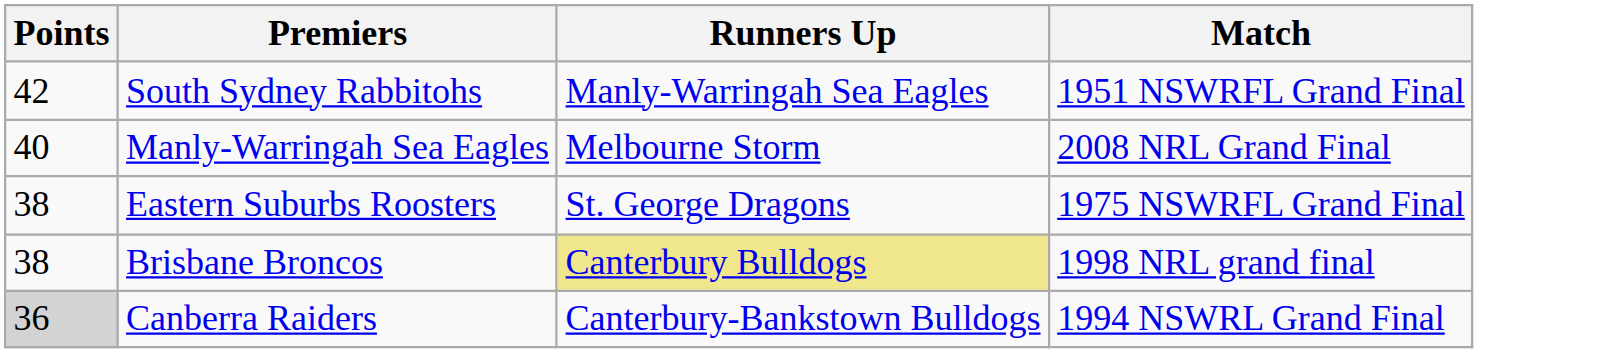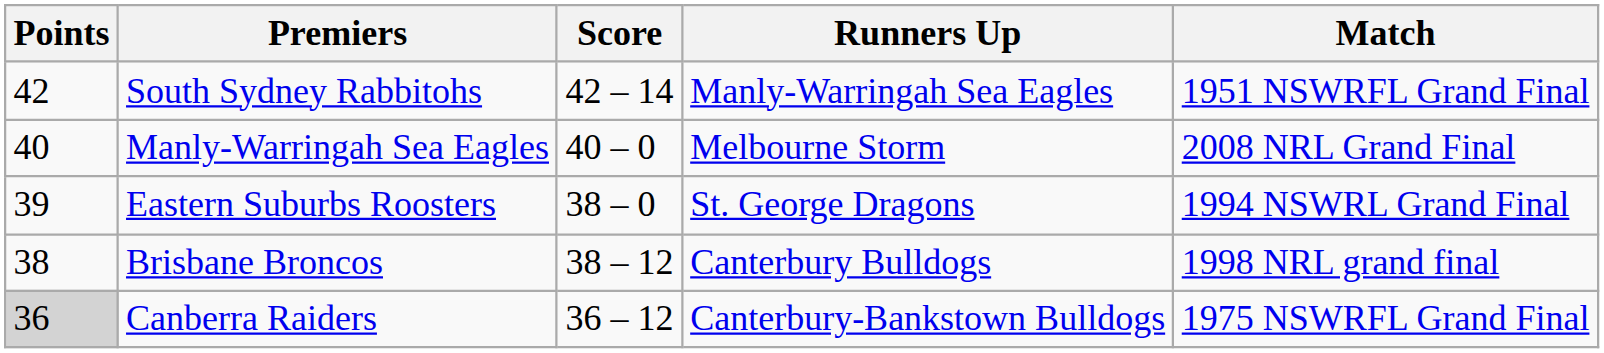+ column: Score | 42 – 14 | 40 – 0 | 38 – 0 | 38 – 12 | 36 – 12
Eastern Suburbs Roosters | Points: 38 -> 39
Eastern Suburbs Roosters | Match: 1975 NSWRFL Grand Final -> 1994 NSWRL Grand Final
Brisbane Broncos | Runners Up: khaki background -> no background
Canberra Raiders | Match: 1994 NSWRL Grand Final -> 1975 NSWRFL Grand Final
